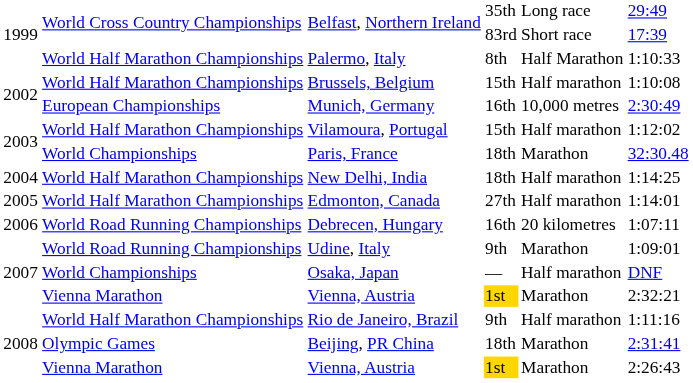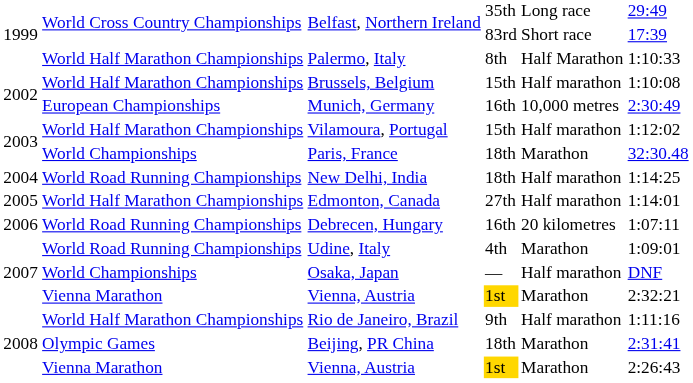New Delhi, India | column 2: World Half Marathon Championships -> World Road Running Championships
Udine, Italy | column 4: 9th -> 4th
